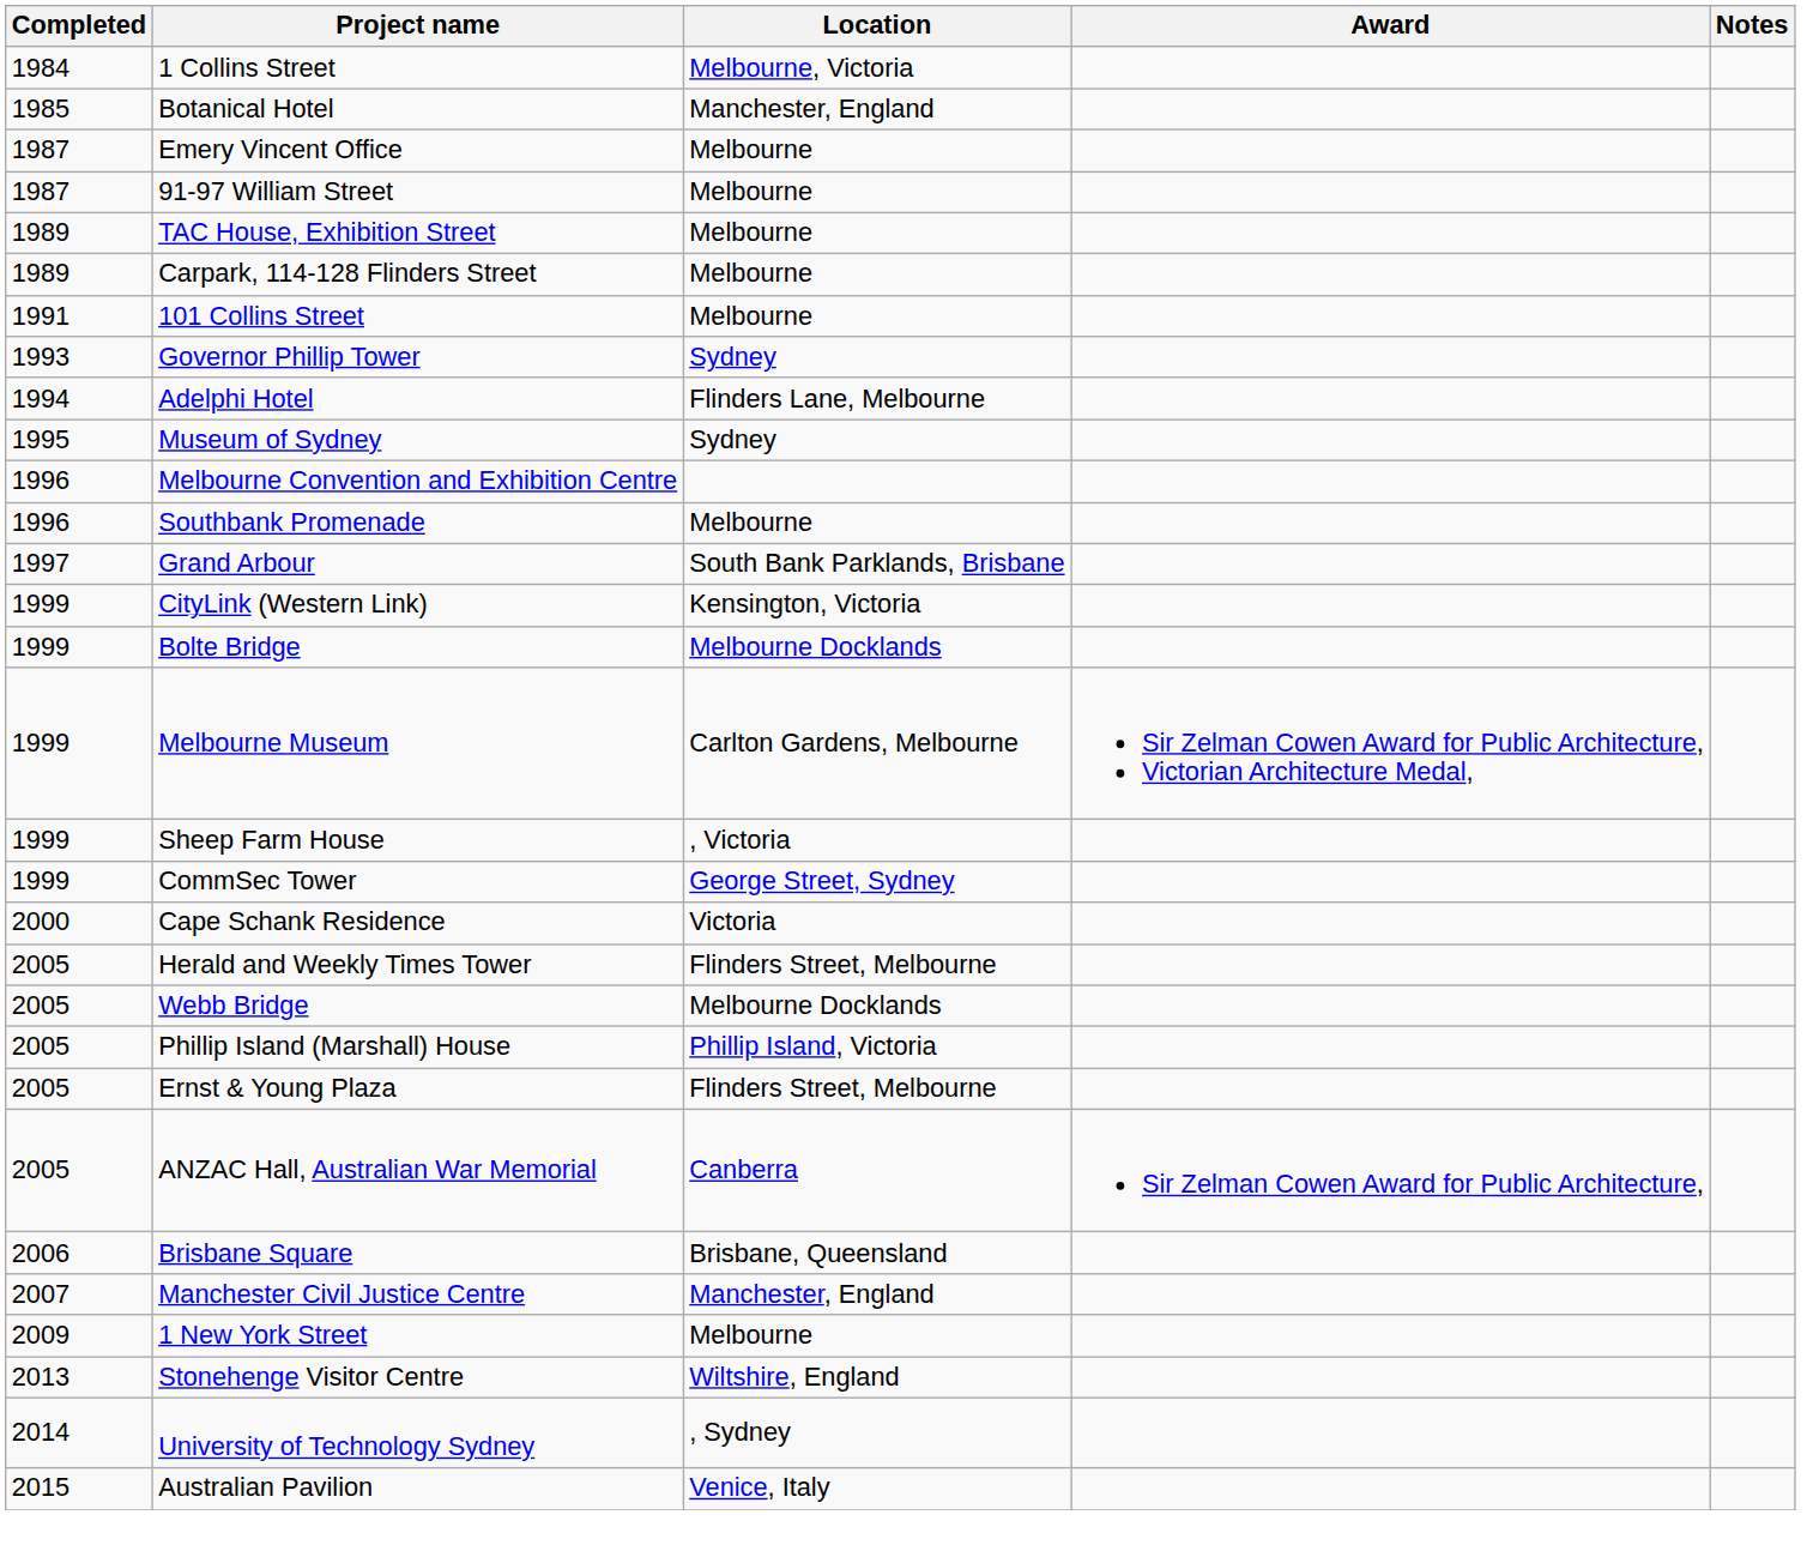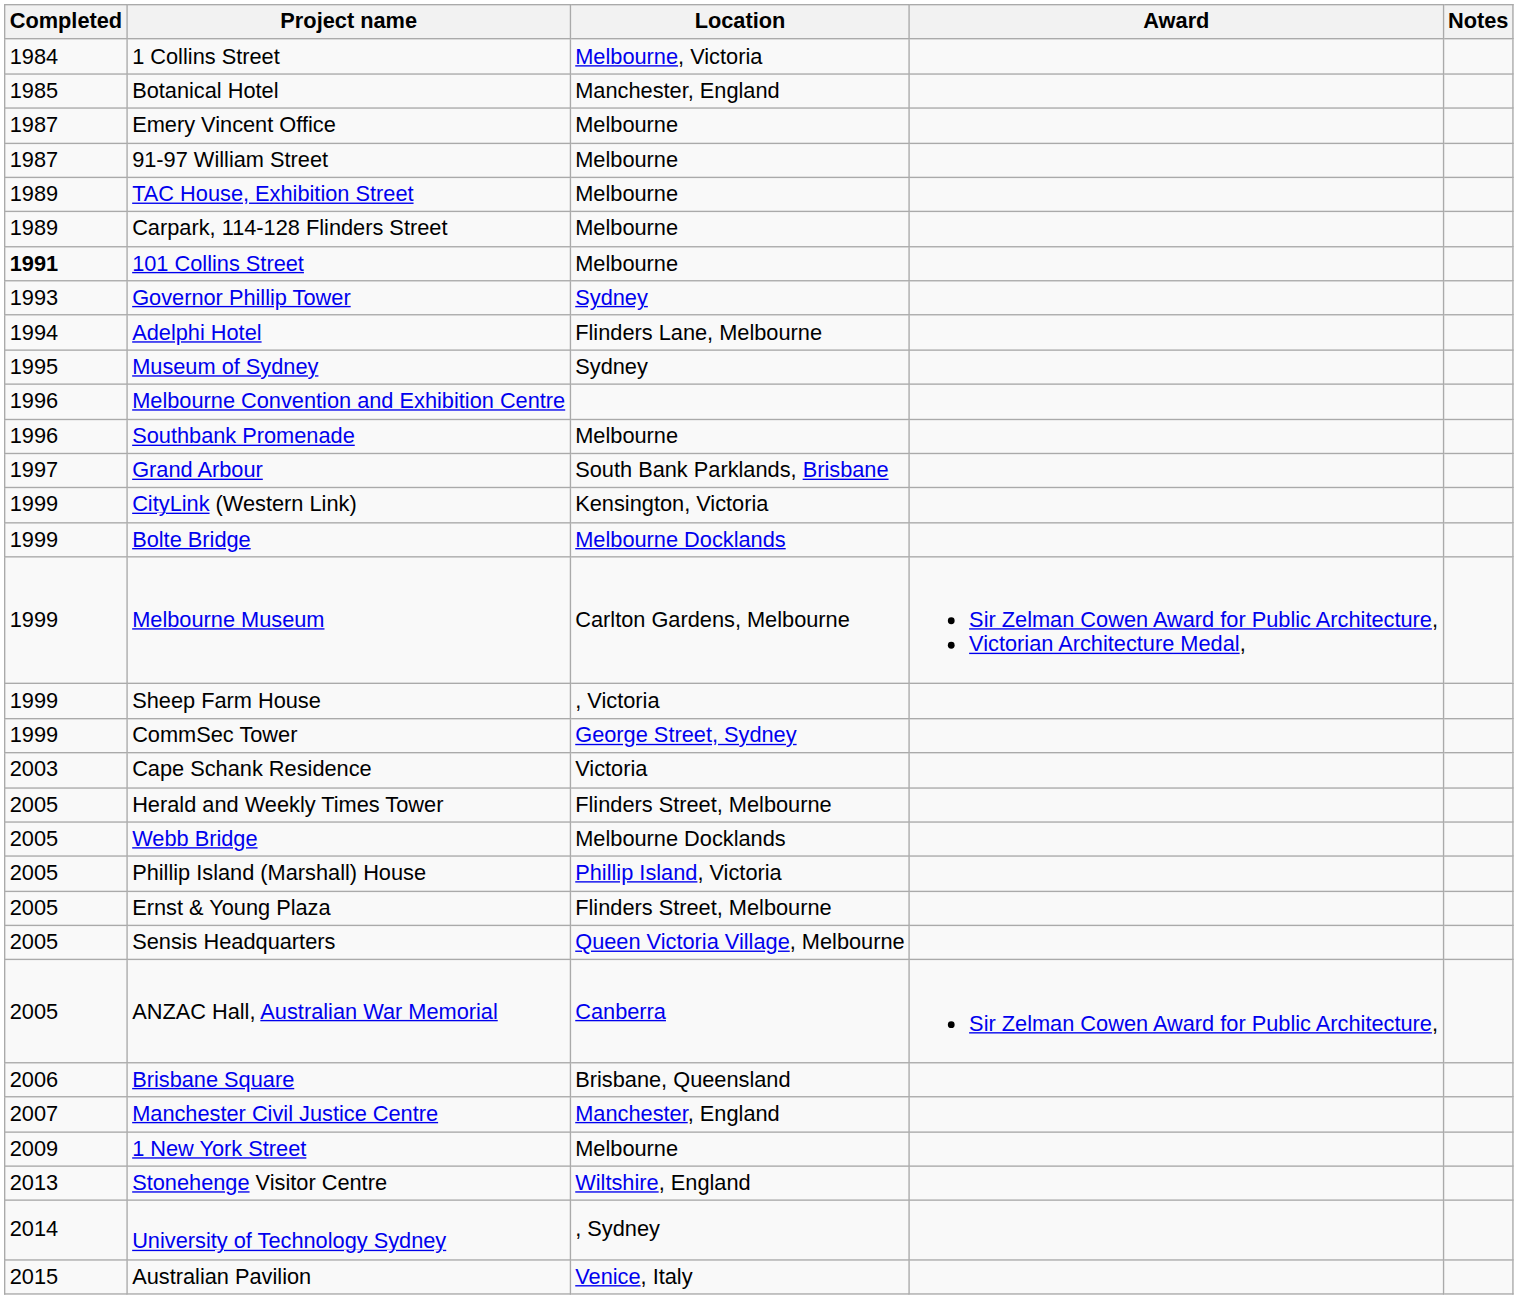101 Collins Street | Completed: normal -> bold
Cape Schank Residence | Completed: 2000 -> 2003
+ row: 2005 | Sensis Headquarters | Queen Victoria Village, Melbourne
